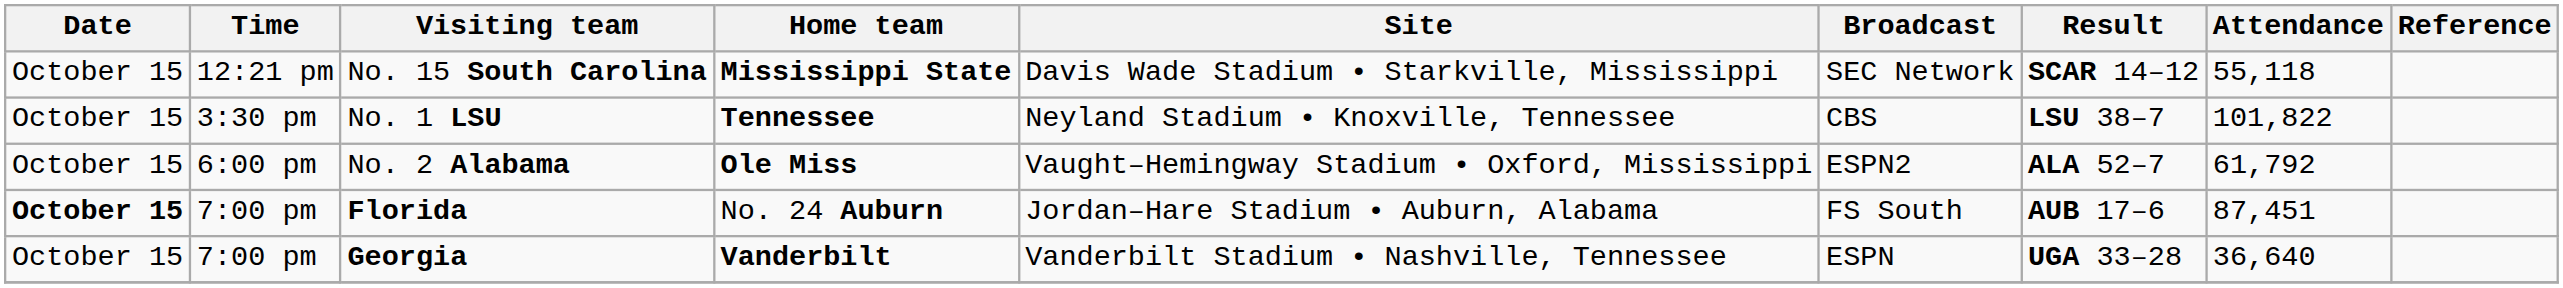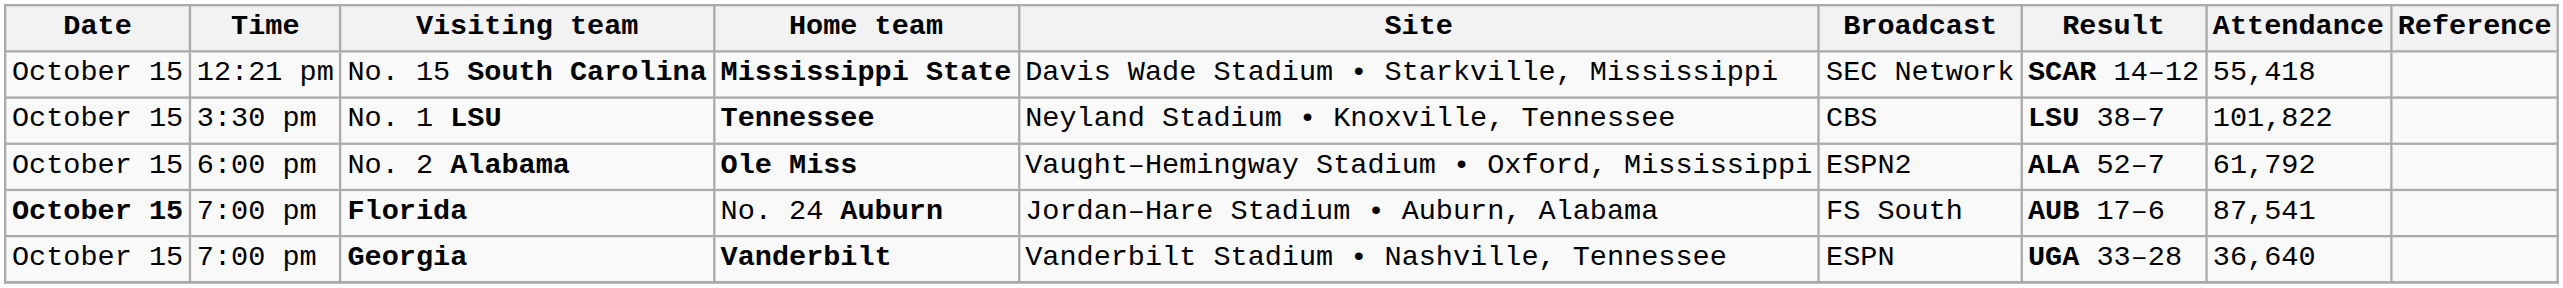No. 15 South Carolina | Attendance: 55,118 -> 55,418
Florida | Attendance: 87,451 -> 87,541
